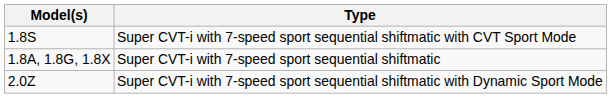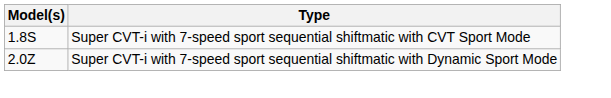- row: 1.8A, 1.8G, 1.8X | Super CVT-i with 7-speed sport sequential shiftmatic
